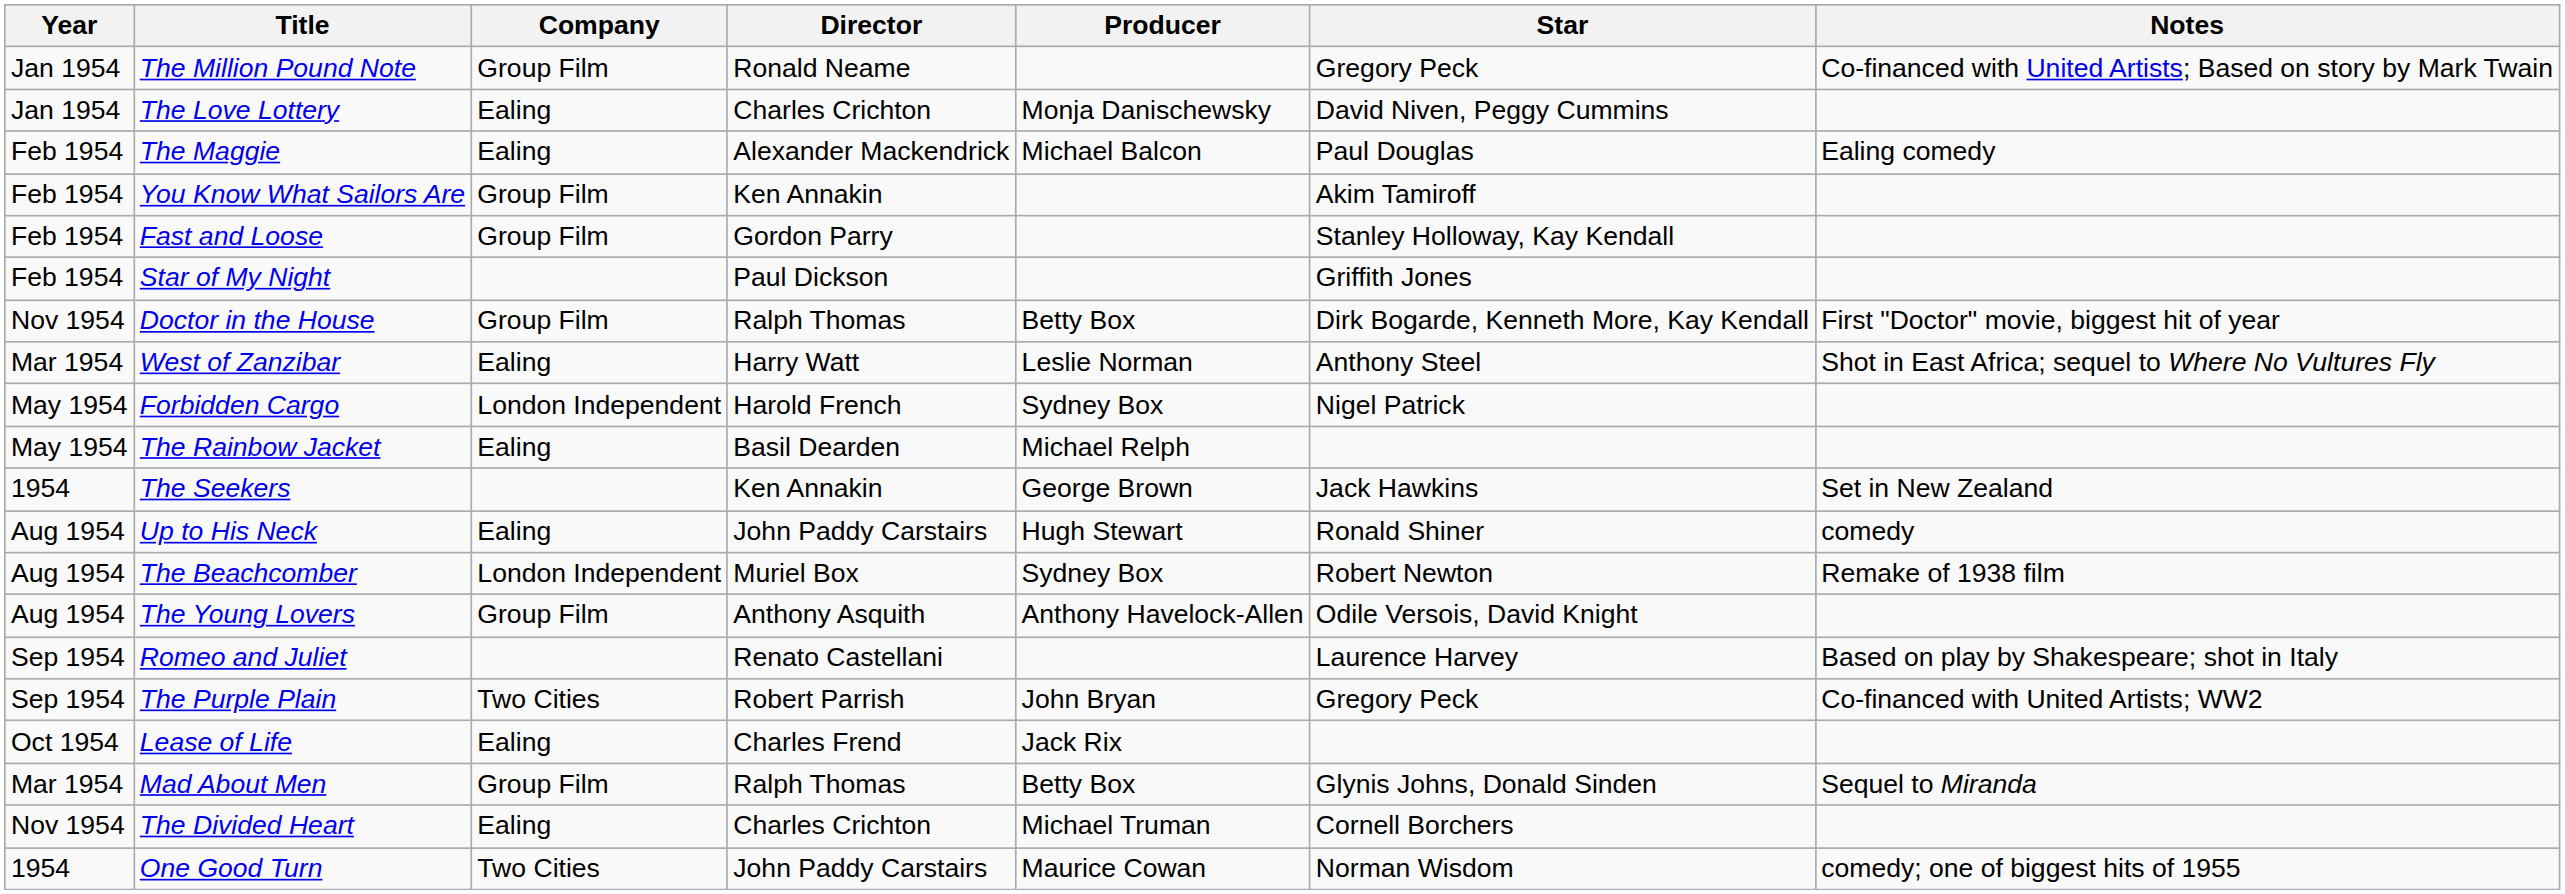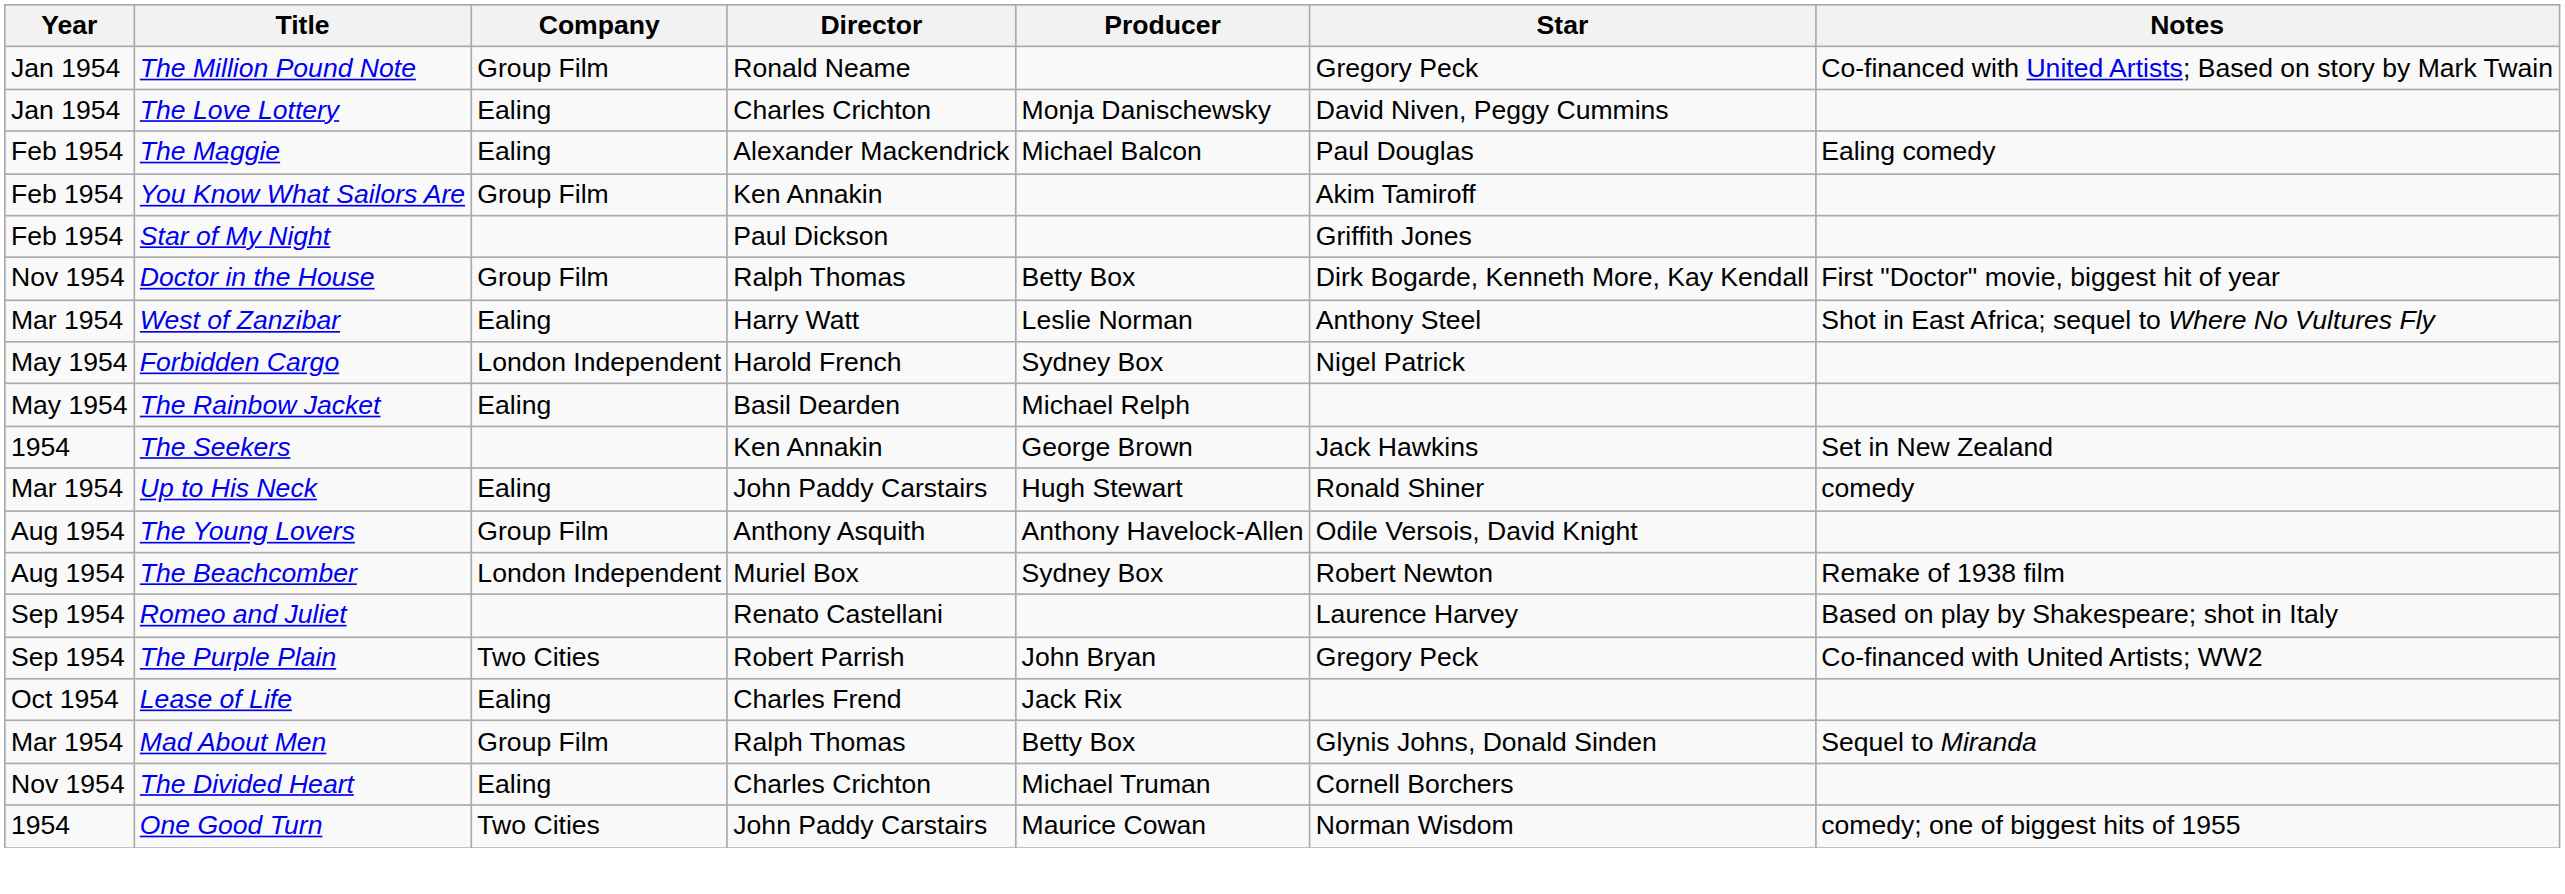- row: Feb 1954 | Fast and Loose | Group Film | Gordon Parry | Stanley Holloway, Kay Kendall
Up to His Neck | Year: Aug 1954 -> Mar 1954
rows swapped: The Beachcomber <-> The Young Lovers
